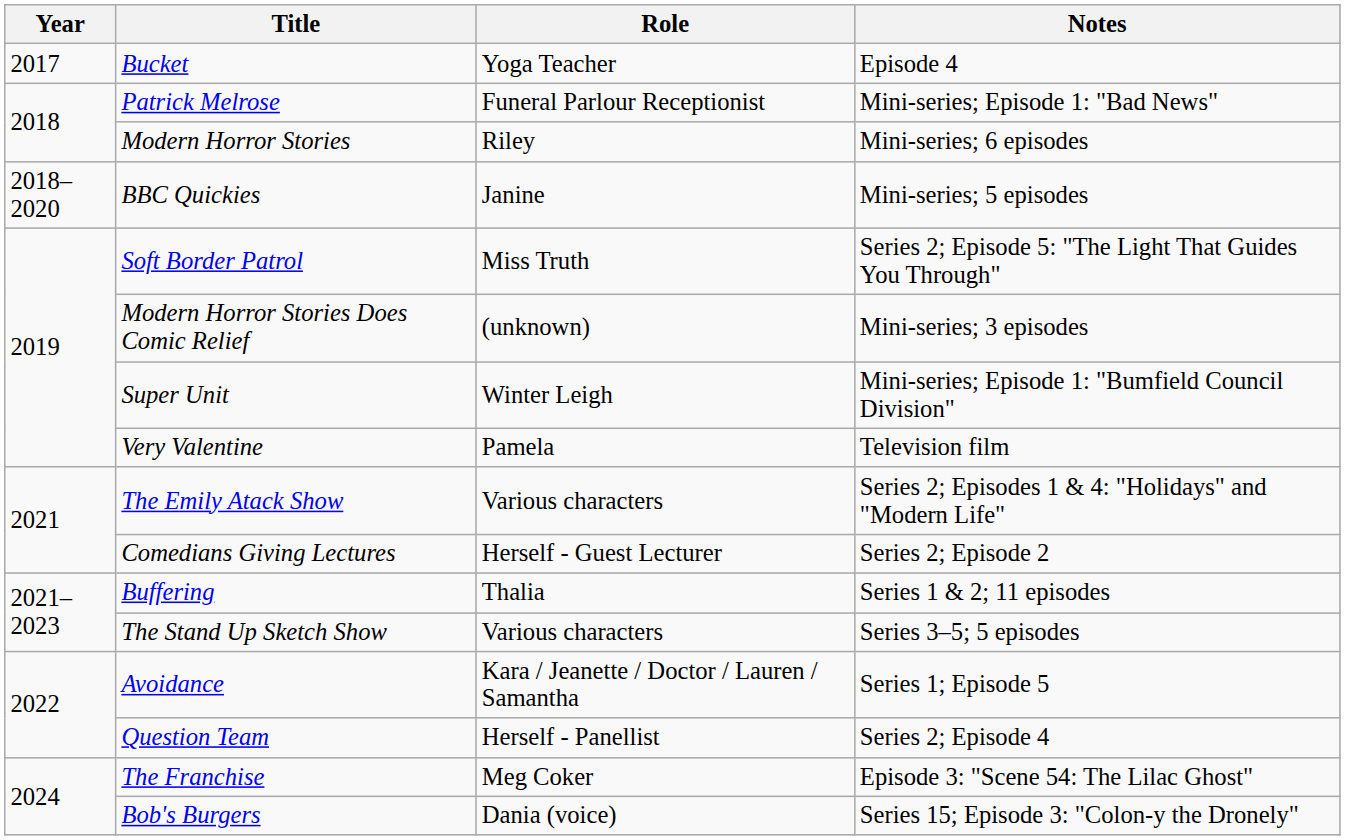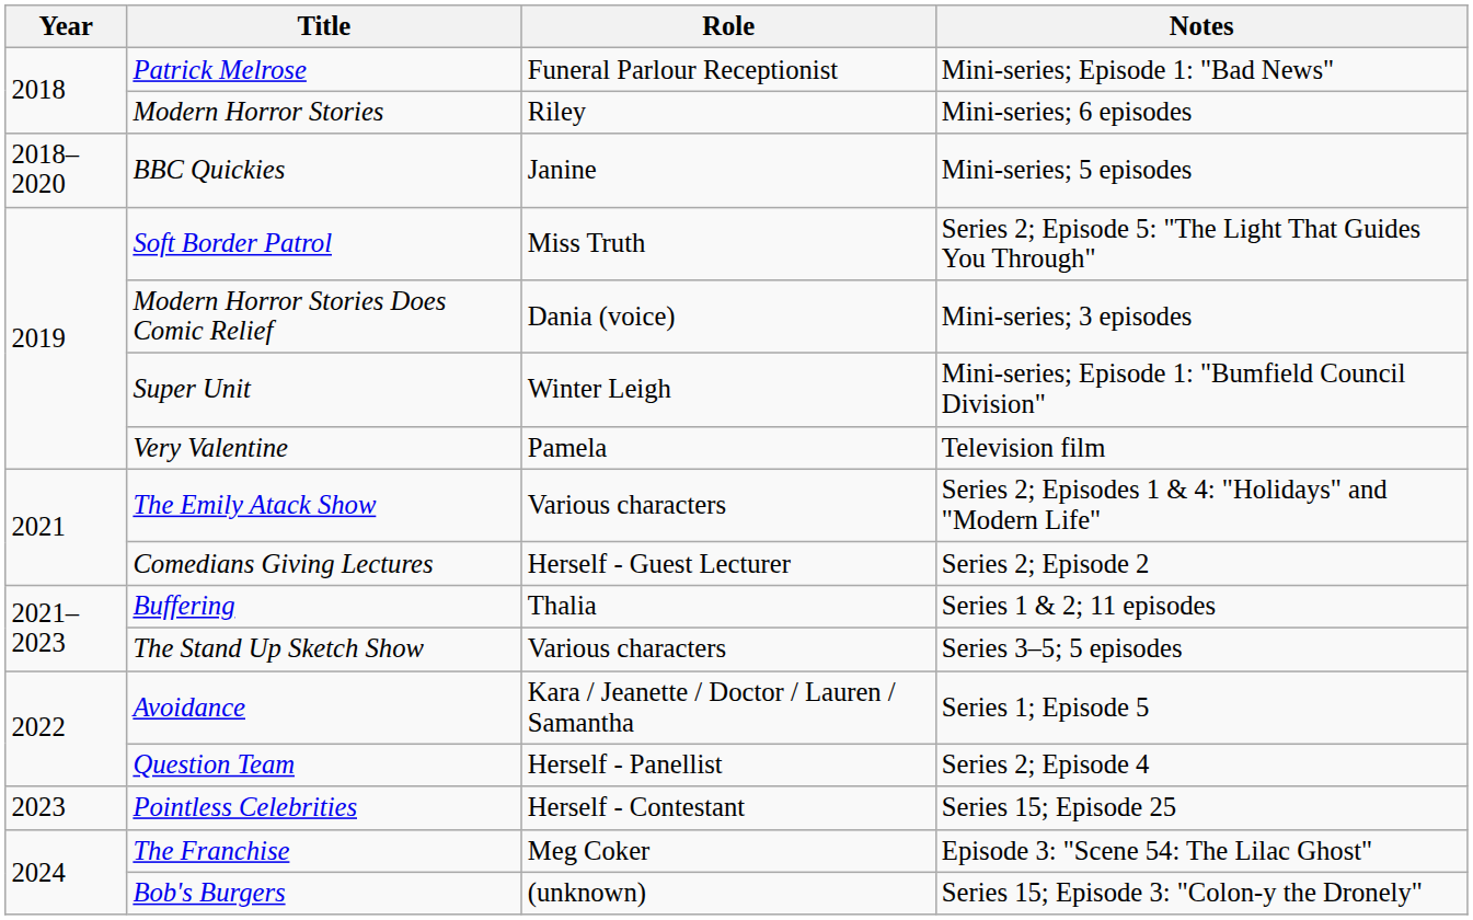- row: 2017 | Bucket | Yoga Teacher | Episode 4
Modern Horror Stories Does Comic Relief | Role: (unknown) -> Dania (voice)
+ row: 2023 | Pointless Celebrities | Herself - Contestant | Series 15; Episode 25
Bob's Burgers | Role: Dania (voice) -> (unknown)
